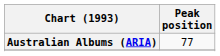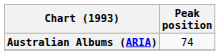Australian Albums (ARIA) | Peak position: 77 -> 74
